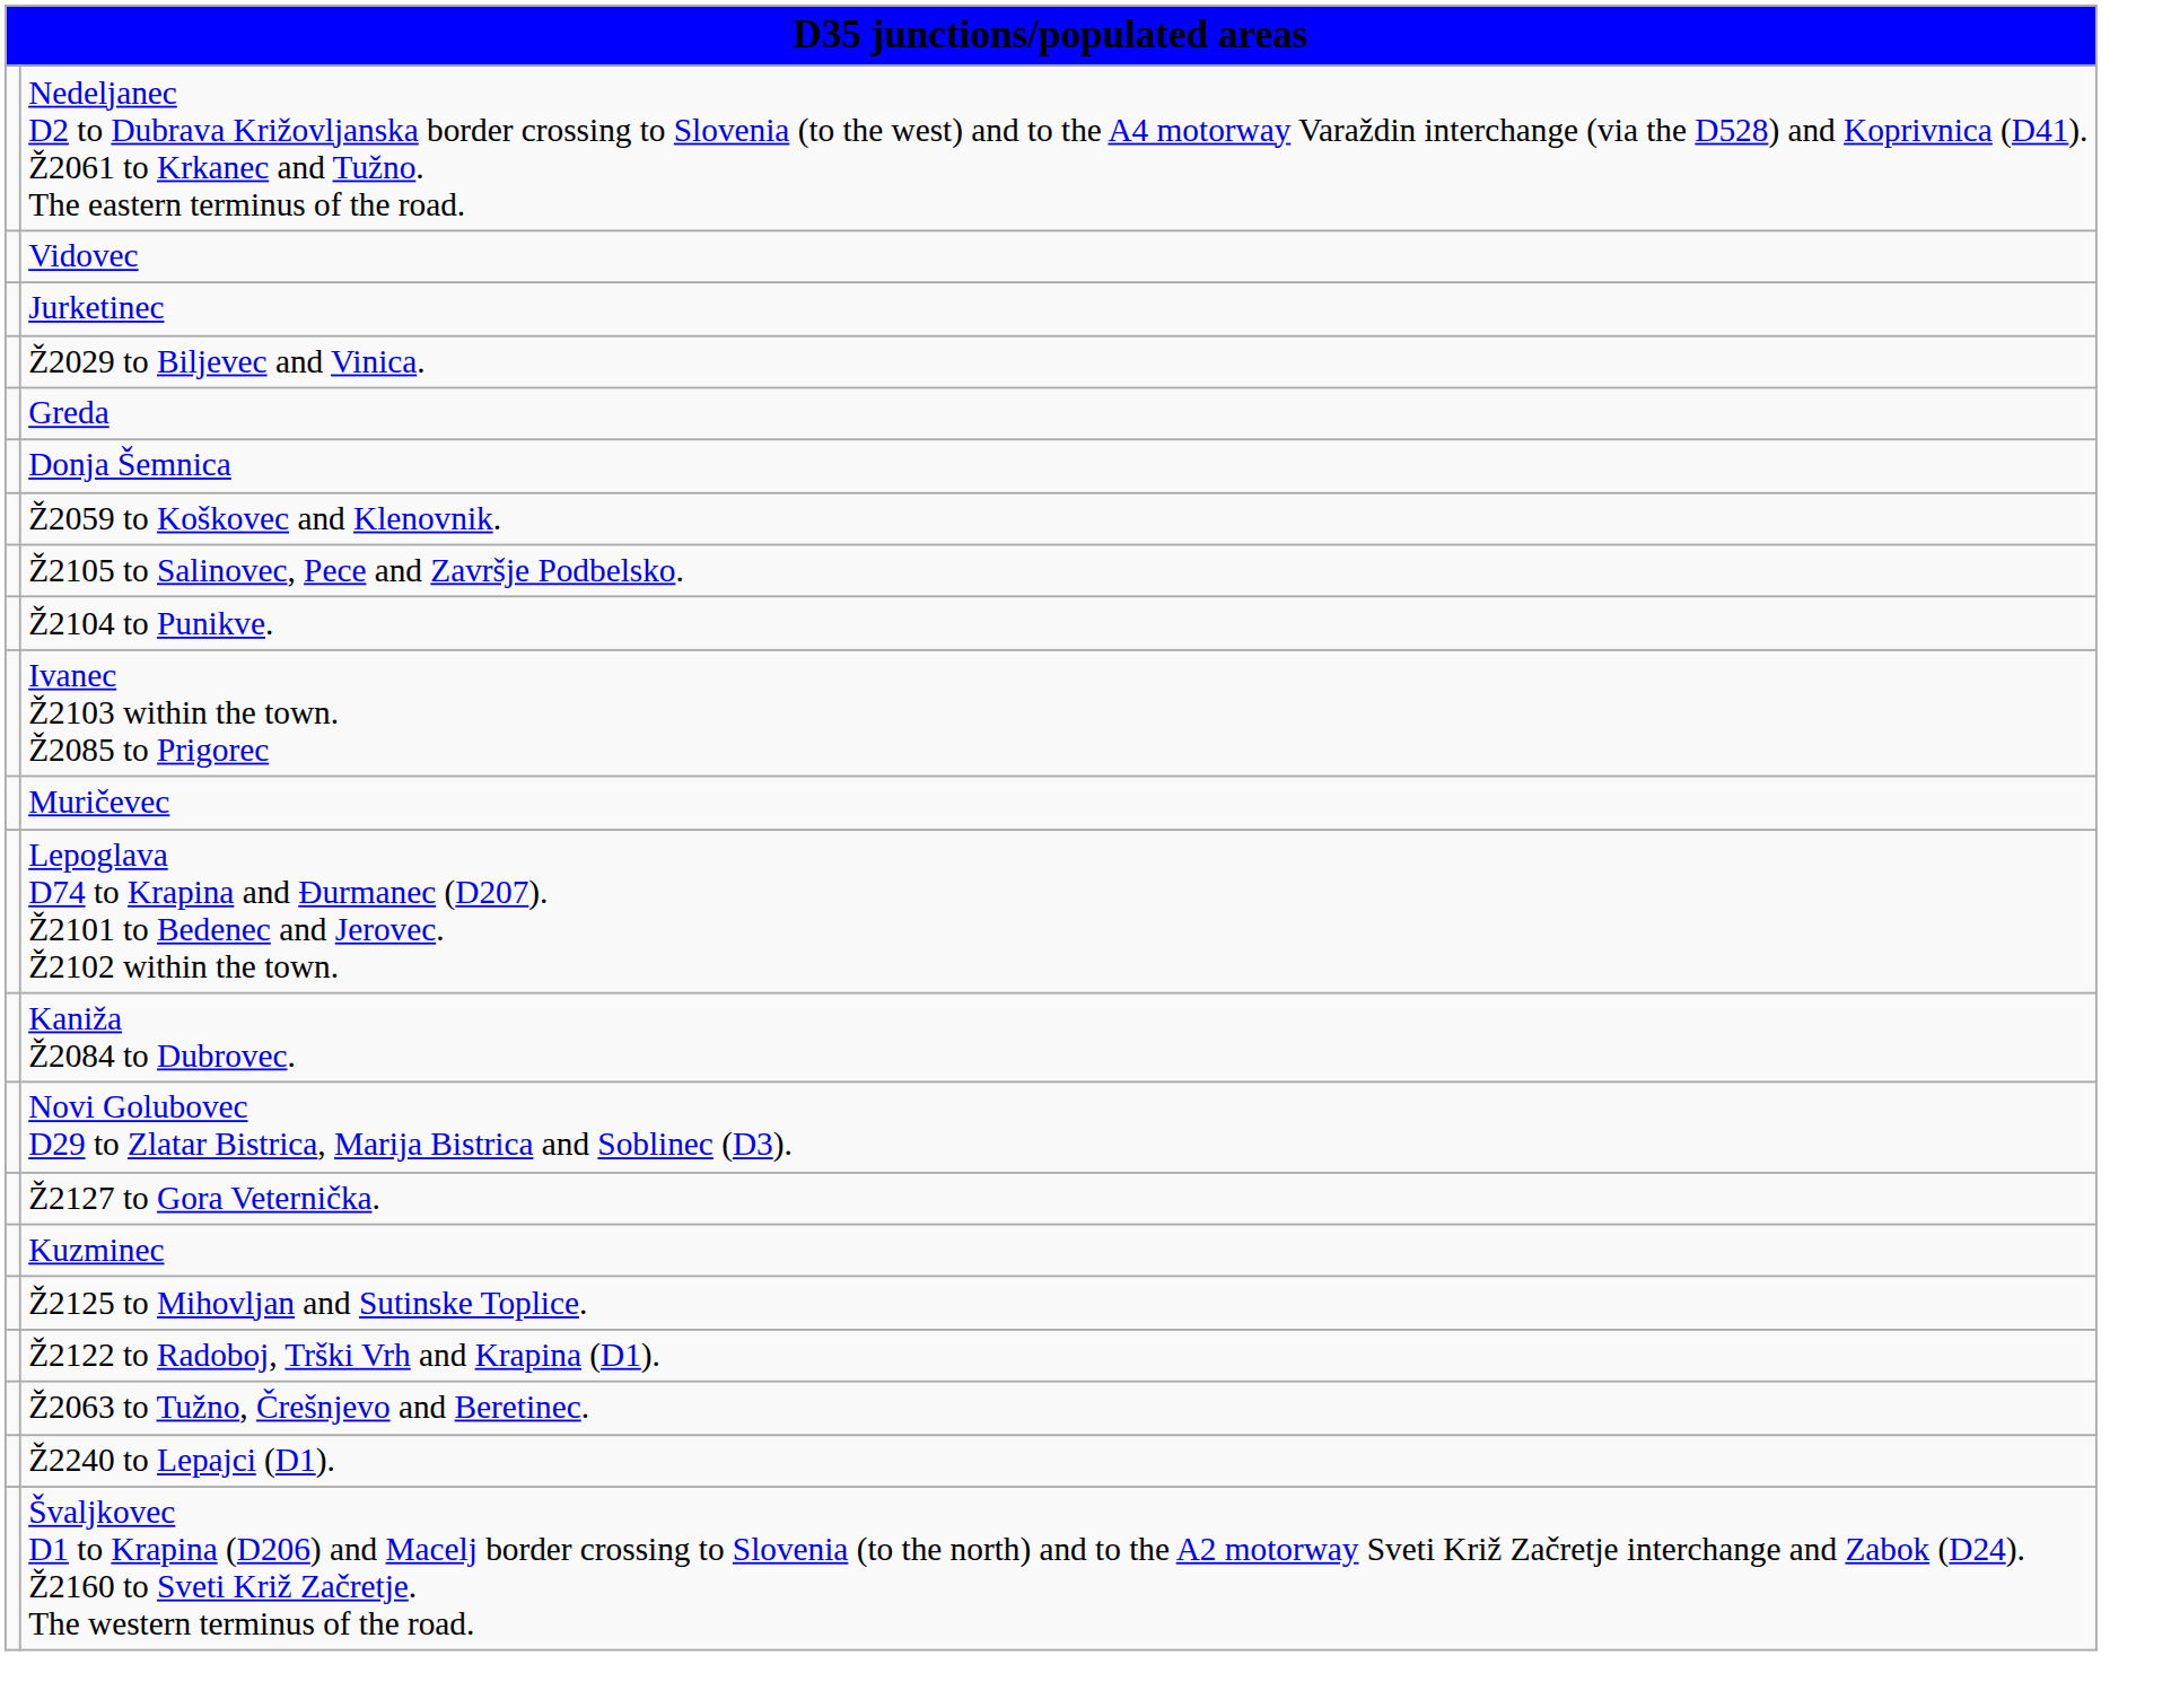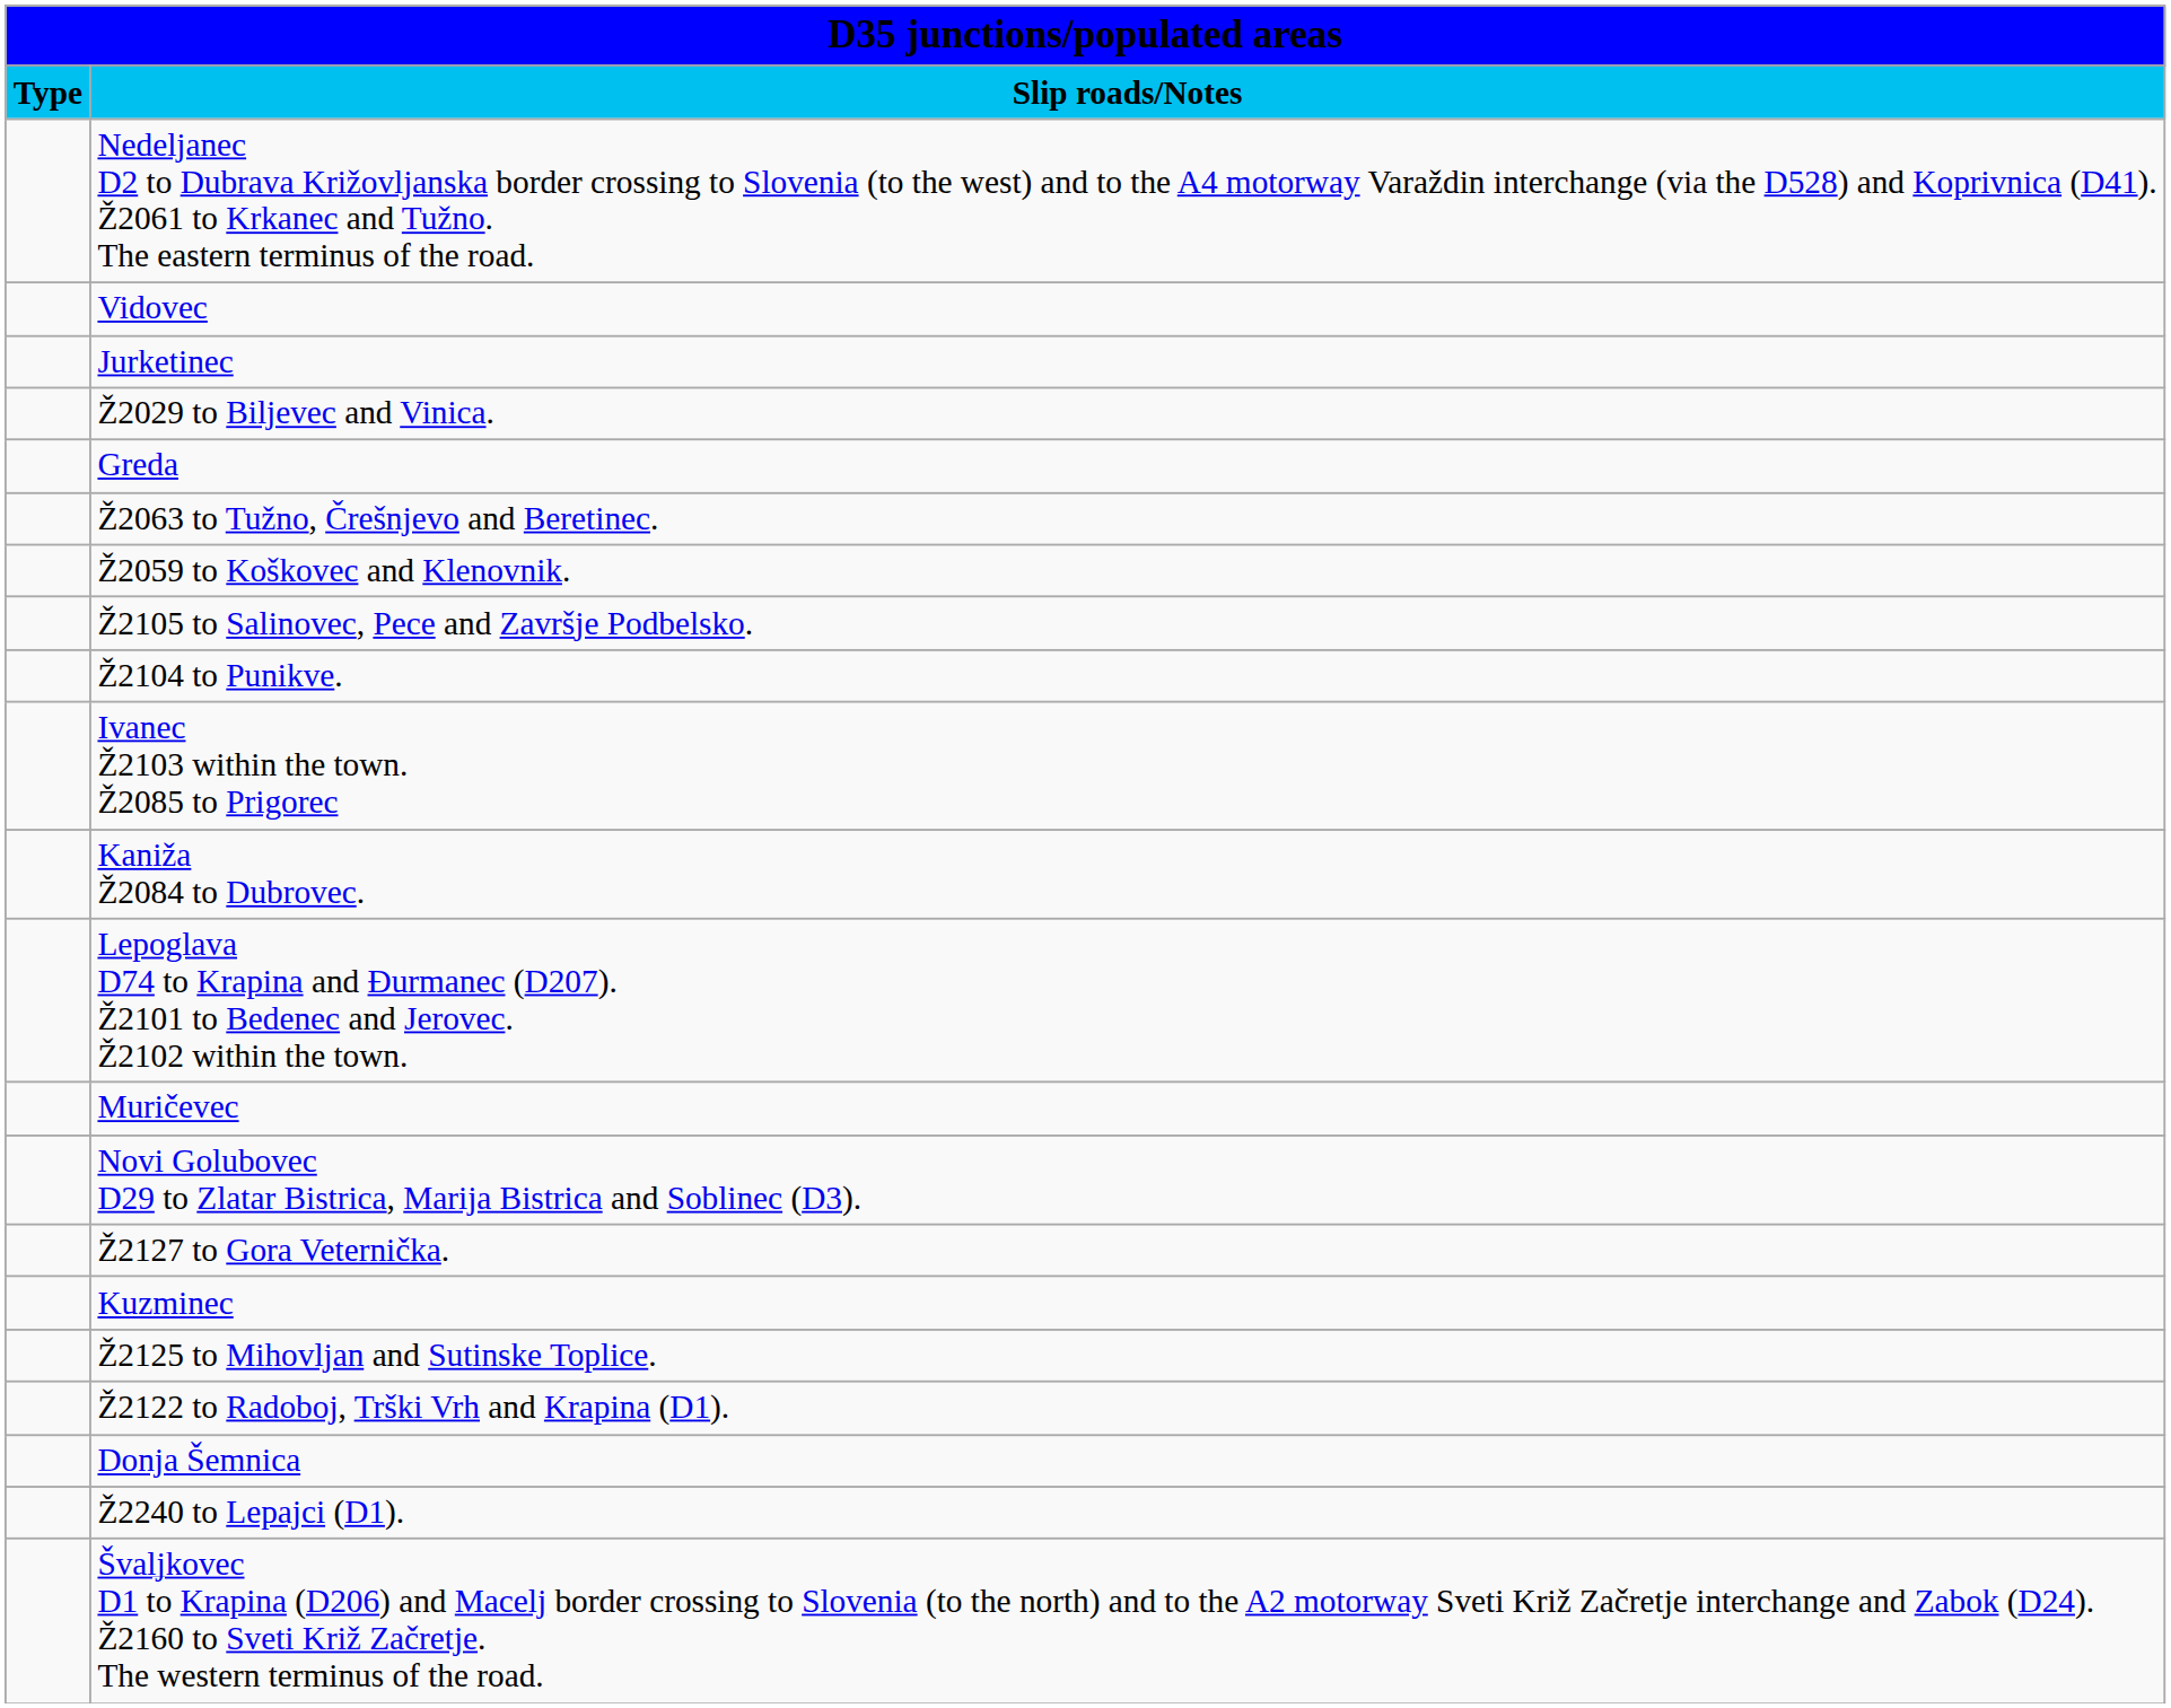+ row: Type | Slip roads/Notes
rows swapped: Ž2063 to Tužno, Črešnjevo and Beretinec. <-> Donja Šemnica
rows swapped: Kaniža Ž2084 to Dubrovec. <-> Muričevec
